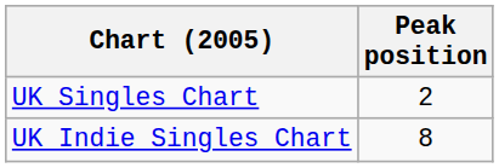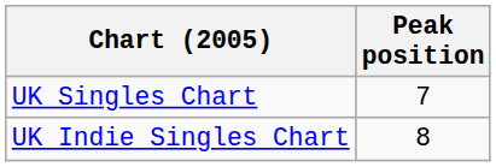UK Singles Chart | Peak position: 2 -> 7
